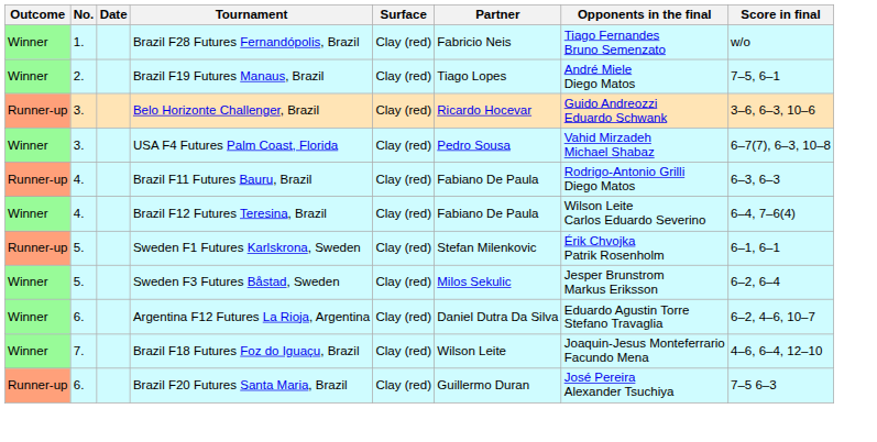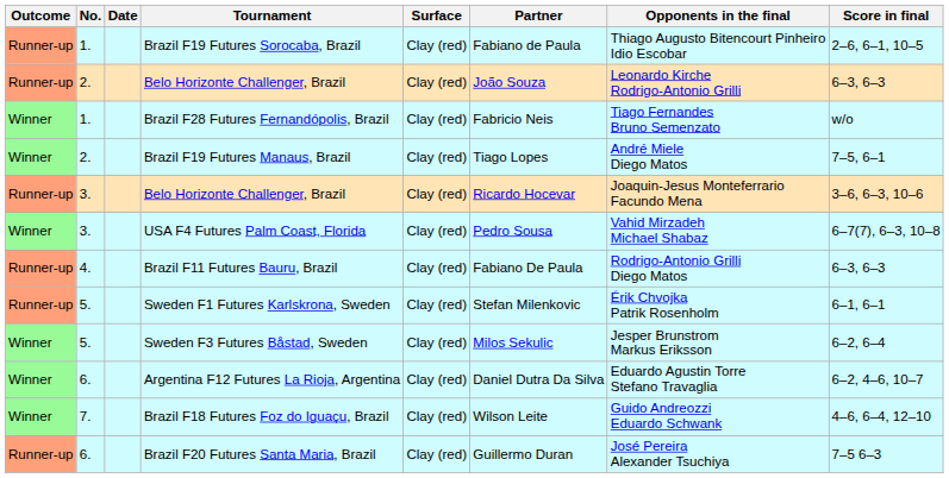+ row: Runner-up | 1. | Brazil F19 Futures Sorocaba, Brazil | Clay (red) | Fabiano de Paula | Thiago Augusto Bitencourt Pinheiro Idio Escobar | 2–6, 6–1, 10–5
+ row: Runner-up | 2. | Belo Horizonte Challenger, Brazil | Clay (red) | João Souza | Leonardo Kirche Rodrigo-Antonio Grilli | 6–3, 6–3
3. / Belo Horizonte Challenger, Brazil | Opponents in the final: Guido Andreozzi Eduardo Schwank -> Joaquin-Jesus Monteferrario Facundo Mena
- row: Winner | 4. | Brazil F12 Futures Teresina, Brazil | Clay (red) | Fabiano De Paula | Wilson Leite Carlos Eduardo Severino | 6–4, 7–6(4)
Brazil F18 Futures Foz do Iguaçu, Brazil | Opponents in the final: Joaquin-Jesus Monteferrario Facundo Mena -> Guido Andreozzi Eduardo Schwank
